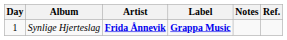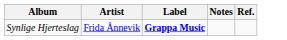- column: Day | 1
Synlige Hjerteslag | Artist: bold -> normal
